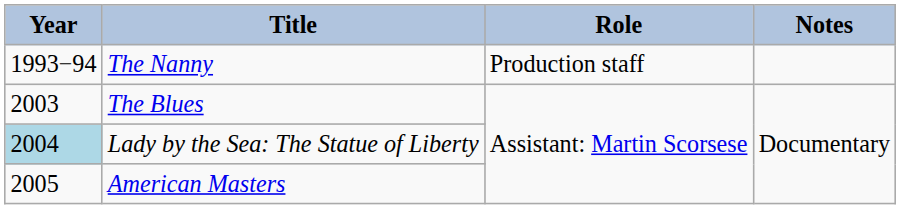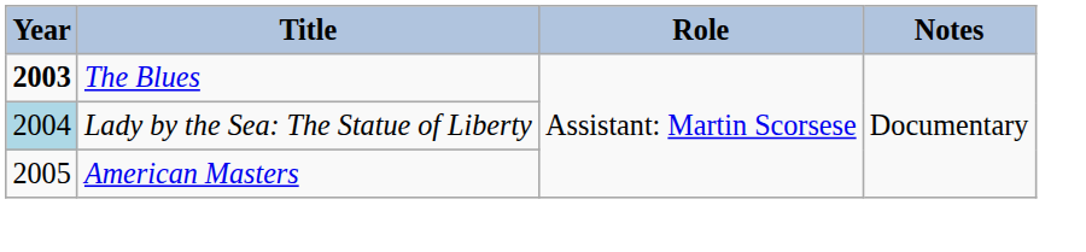- row: 1993−94 | The Nanny | Production staff
The Blues | Year: normal -> bold
